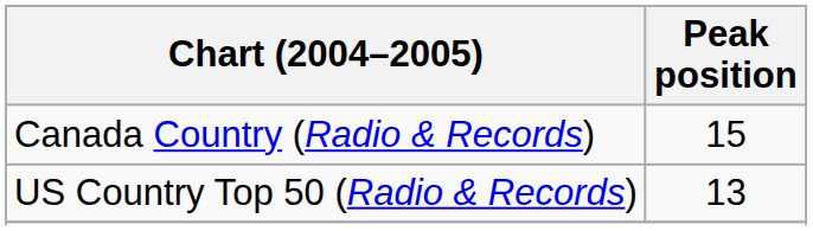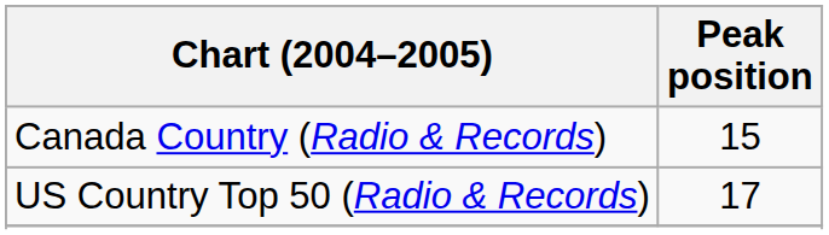US Country Top 50 (Radio & Records) | Peak position: 13 -> 17
